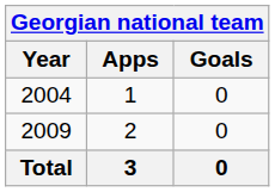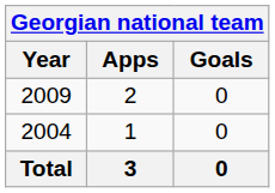rows swapped: 2004 <-> 2009
